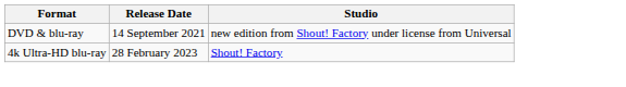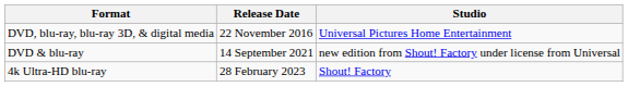+ row: DVD, blu-ray, blu-ray 3D, & digital media | 22 November 2016 | Universal Pictures Home Entertainment
